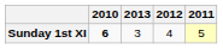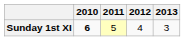columns swapped: 2011 <-> 2013
